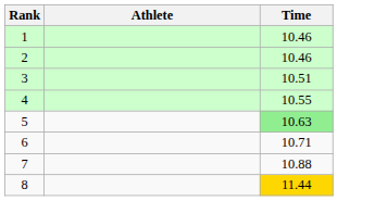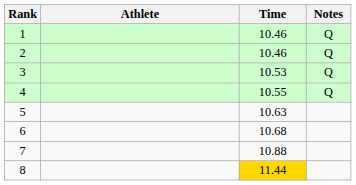+ column: Notes | Q | Q | Q | Q
3 | Time: 10.51 -> 10.53
5 | Time: lightgreen background -> no background
6 | Time: 10.71 -> 10.68
